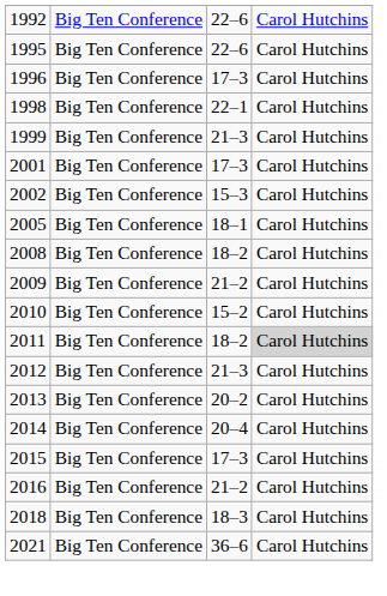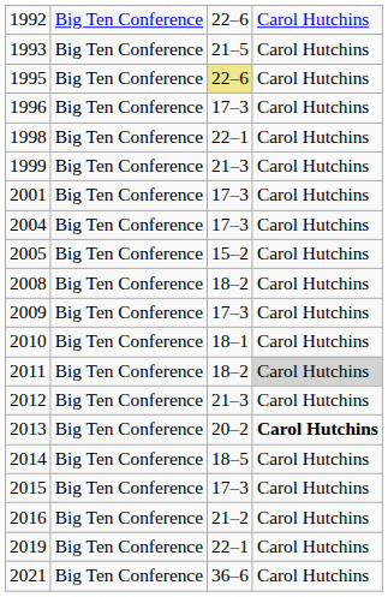+ row: 1993 | Big Ten Conference | 21–5 | Carol Hutchins
1995 | column 3: no background -> khaki background
- row: 2002 | Big Ten Conference | 15–3 | Carol Hutchins
+ row: 2004 | Big Ten Conference | 17–3 | Carol Hutchins
2005 | column 3: 18–1 -> 15–2
2009 | column 3: 21–2 -> 17–3
2010 | column 3: 15–2 -> 18–1
2013 | column 4: normal -> bold
2014 | column 3: 20–4 -> 18–5
- row: 2018 | Big Ten Conference | 18–3 | Carol Hutchins
+ row: 2019 | Big Ten Conference | 22–1 | Carol Hutchins
